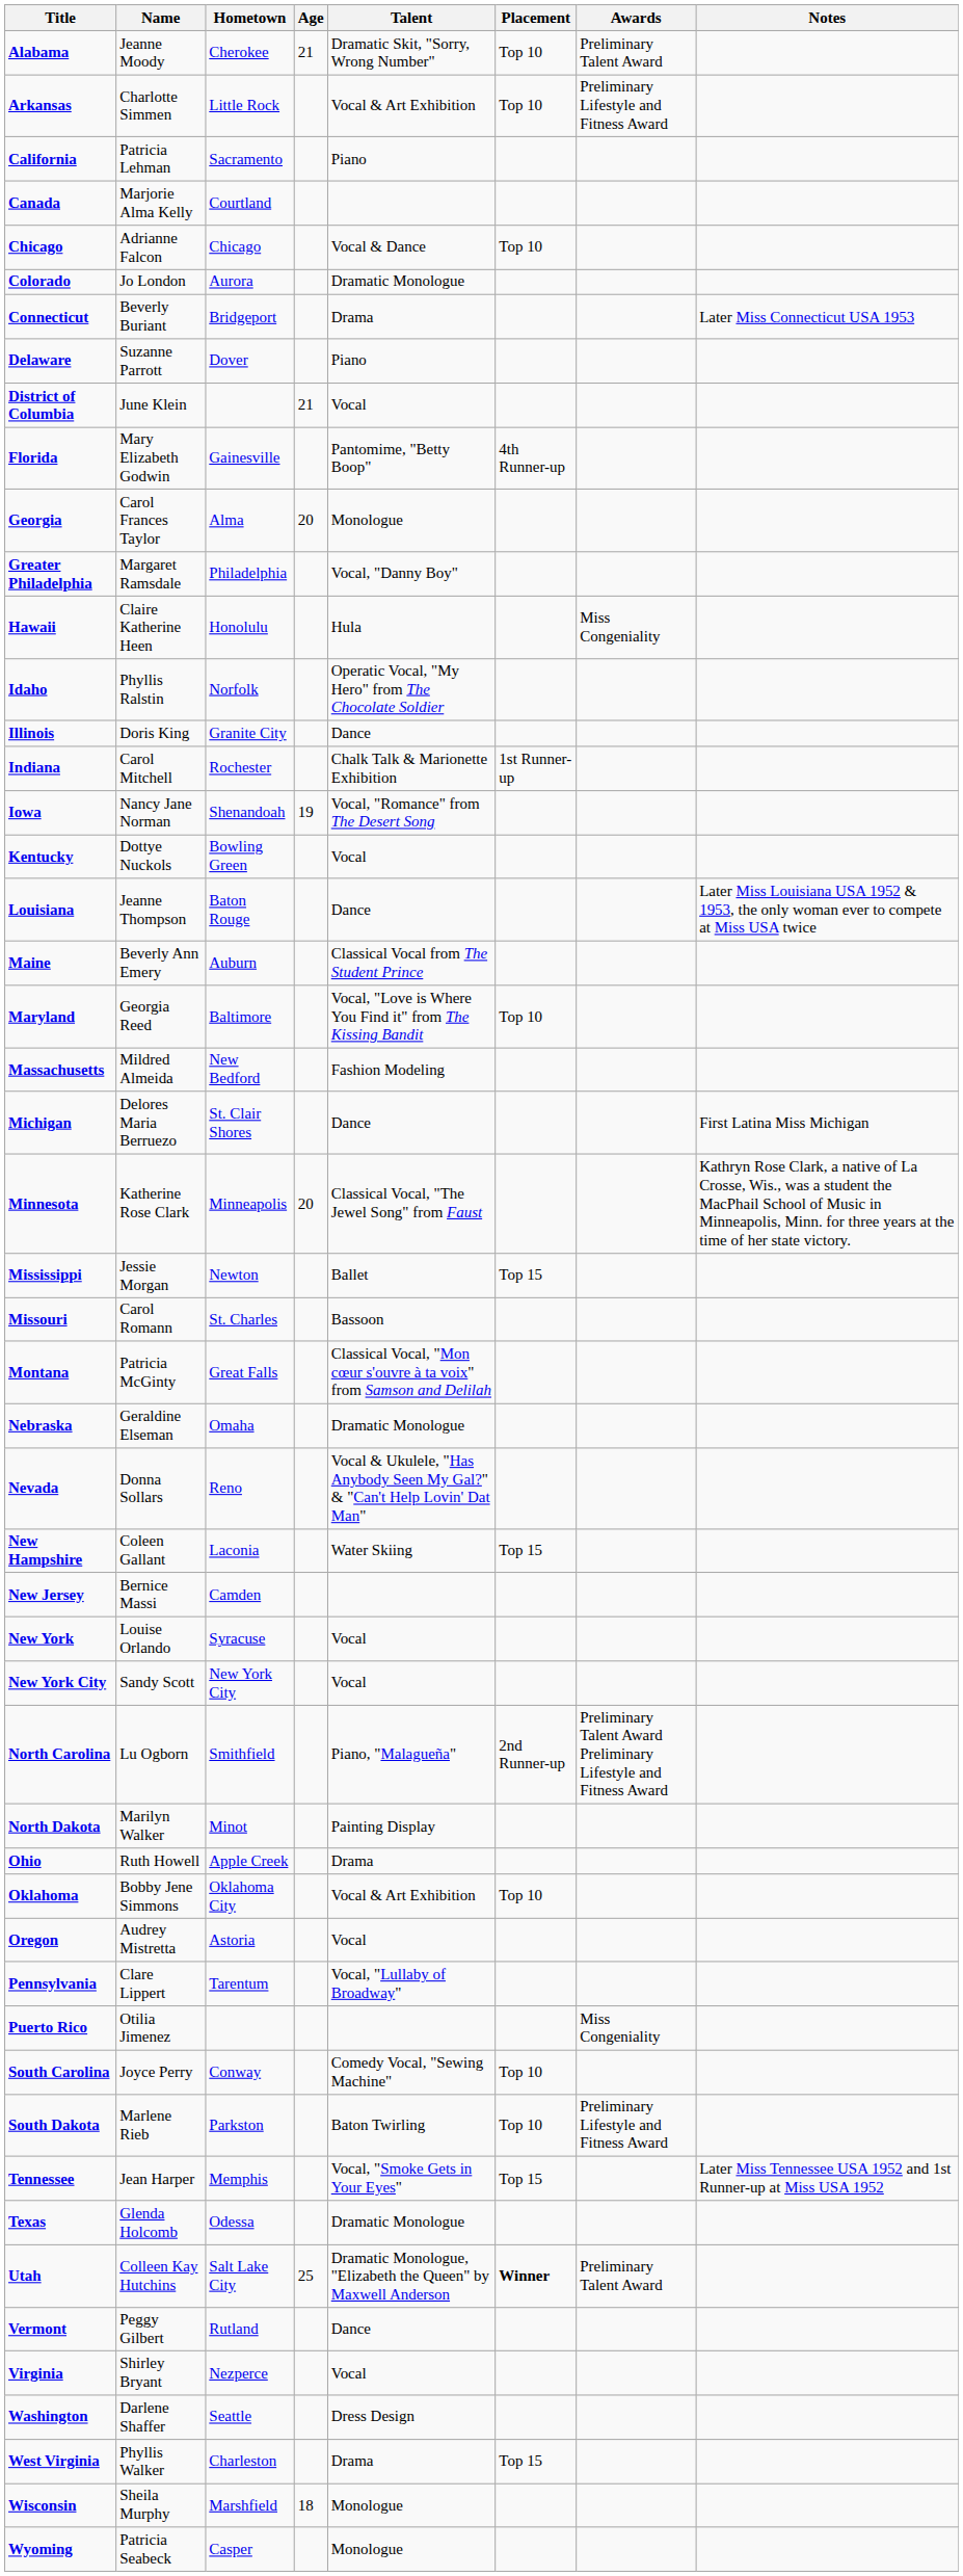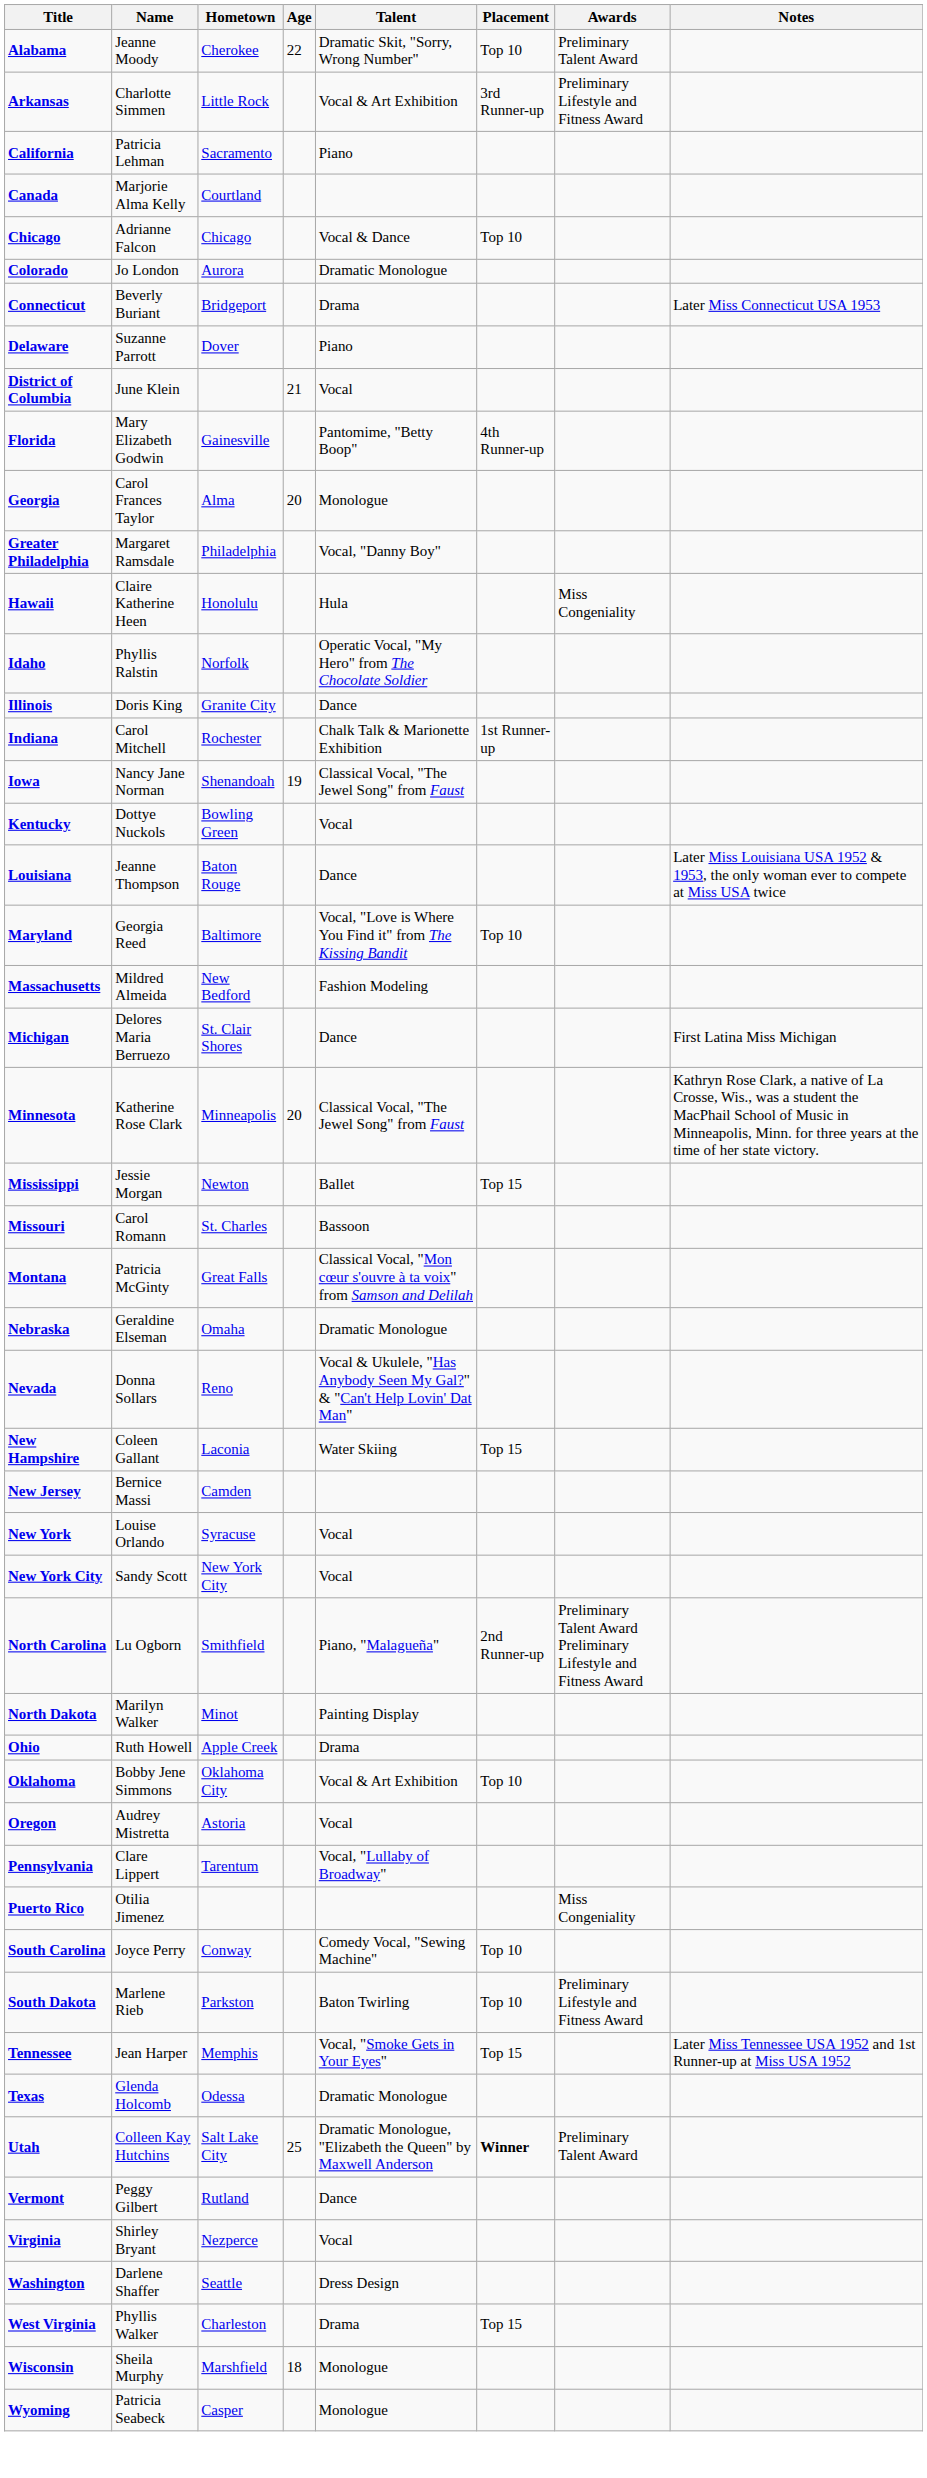Alabama | Age: 21 -> 22
Arkansas | Placement: Top 10 -> 3rd Runner-up
Iowa | Talent: Vocal, "Romance" from The Desert Song -> Classical Vocal, "The Jewel Song" from Faust
- row: Maine | Beverly Ann Emery | Auburn | Classical Vocal from The Student Prince
